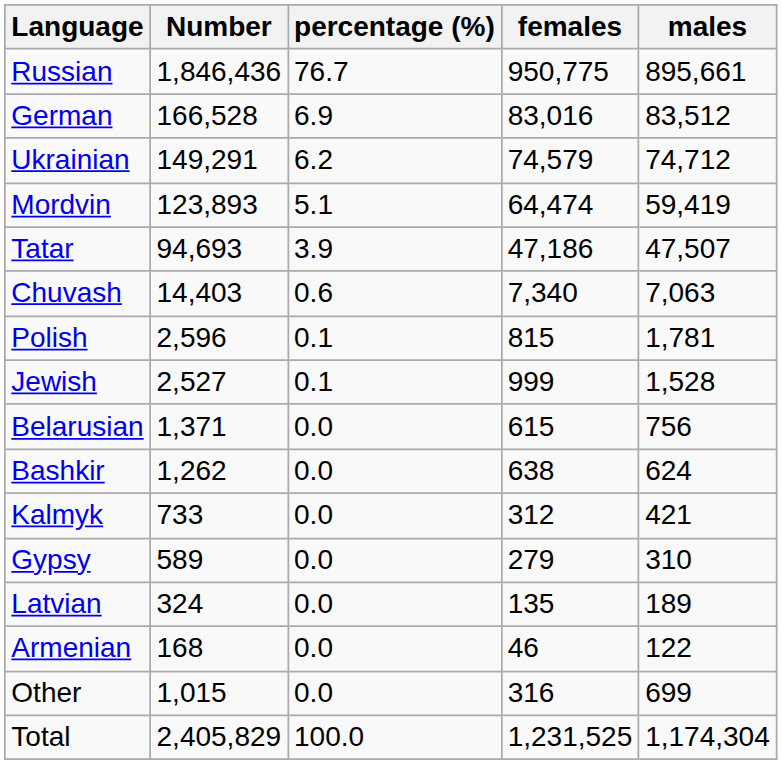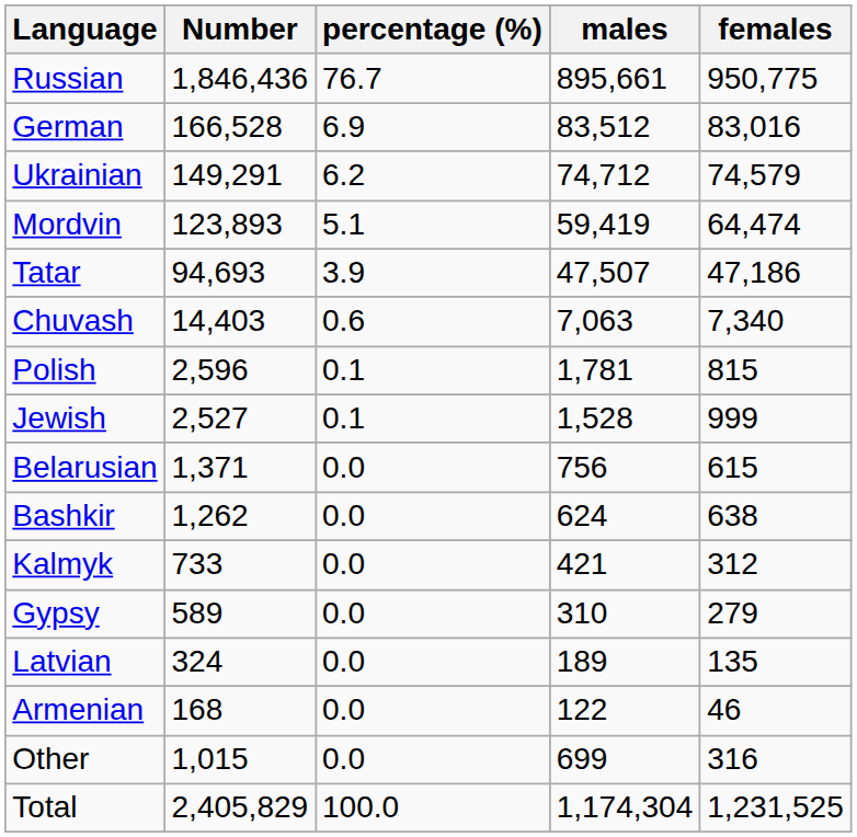columns swapped: males <-> females
